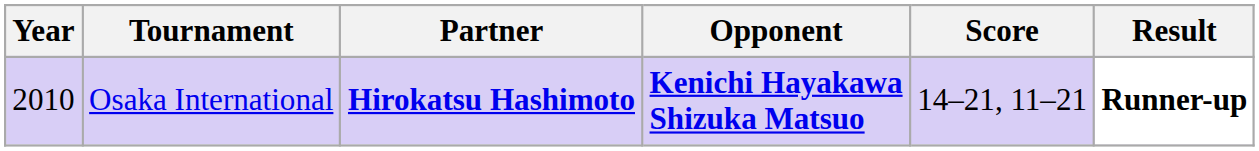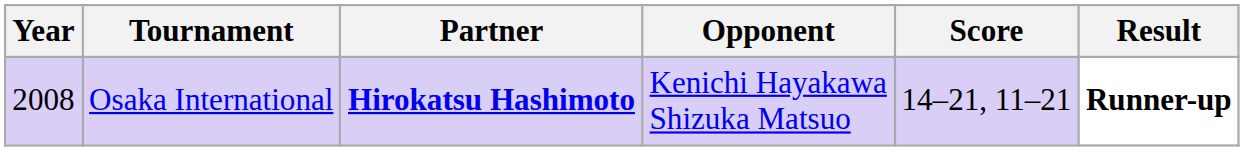Osaka International | Year: 2010 -> 2008
Osaka International | Opponent: bold -> normal
